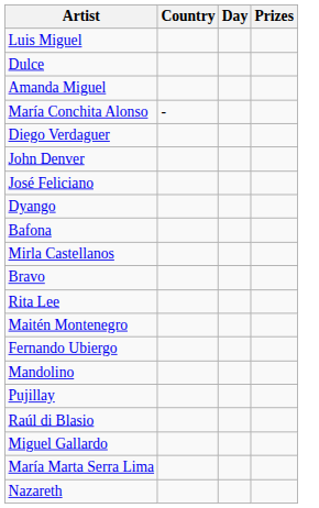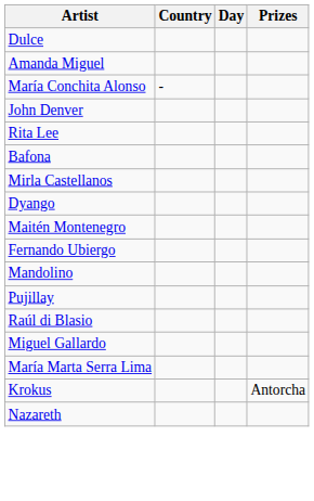- row: Luis Miguel
- row: Diego Verdaguer
- row: José Feliciano
rows swapped: Dyango <-> Rita Lee
- row: Bravo
+ row: Krokus | Antorcha
